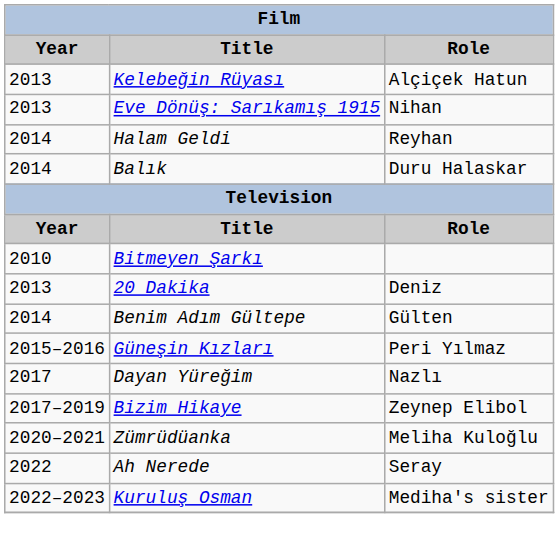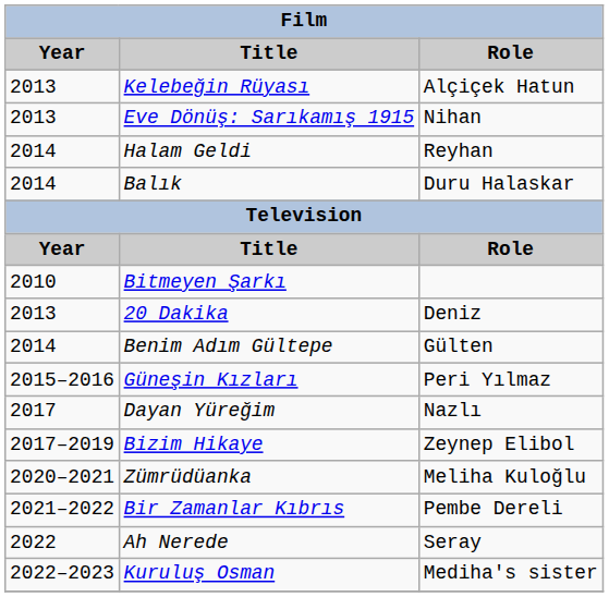+ row: 2021–2022 | Bir Zamanlar Kıbrıs | Pembe Dereli
